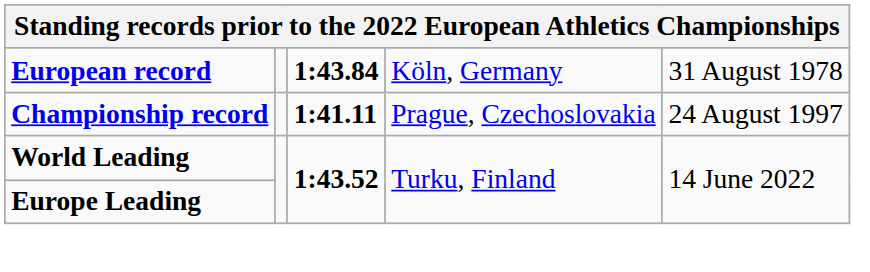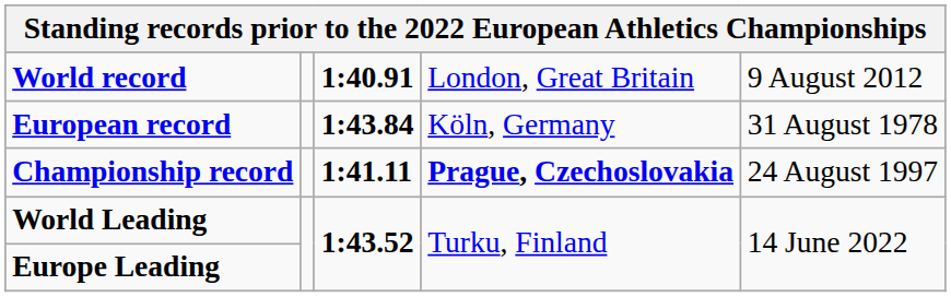+ row: World record | 1:40.91 | London, Great Britain | 9 August 2012
Championship record | column 4: normal -> bold
